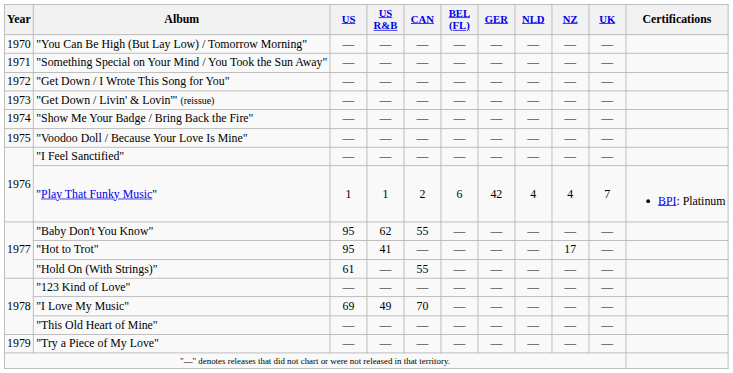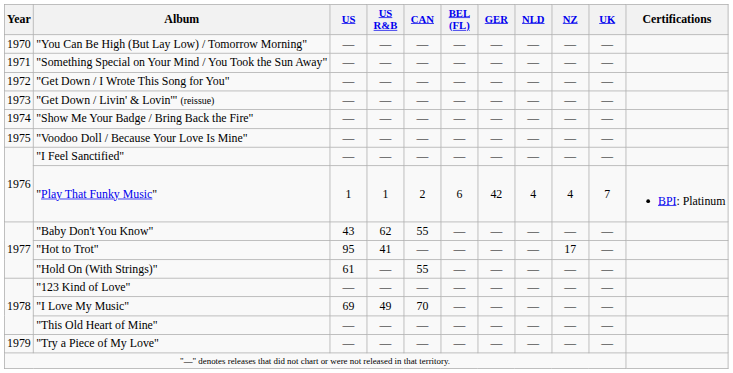"Baby Don't You Know" | US: 95 -> 43
